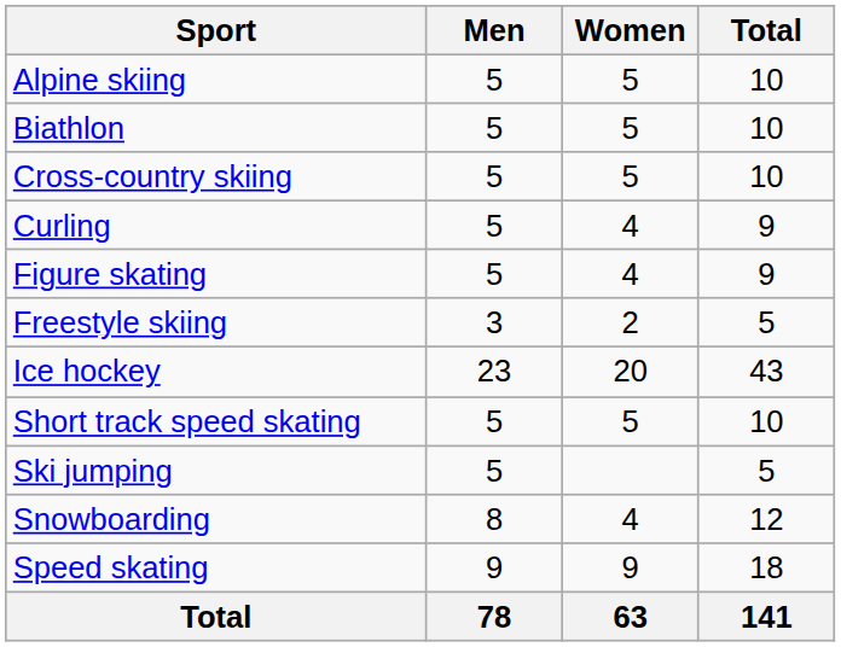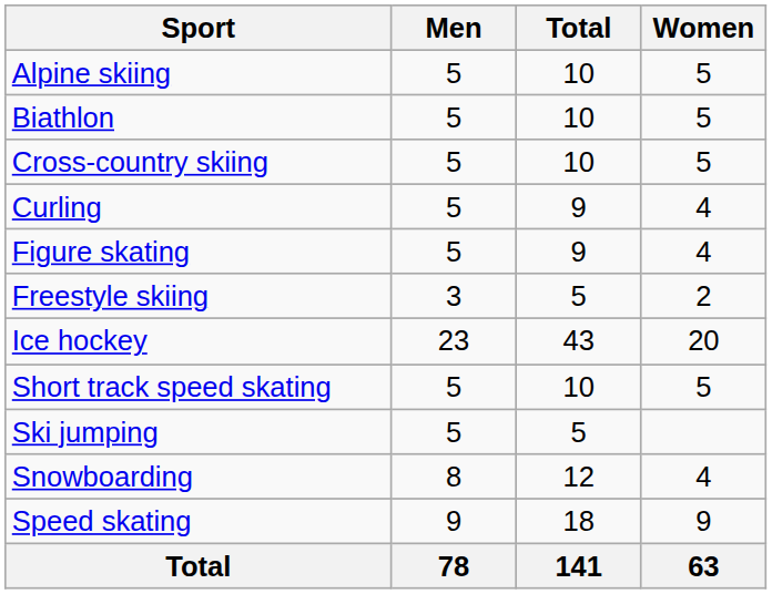columns swapped: Women <-> Total
